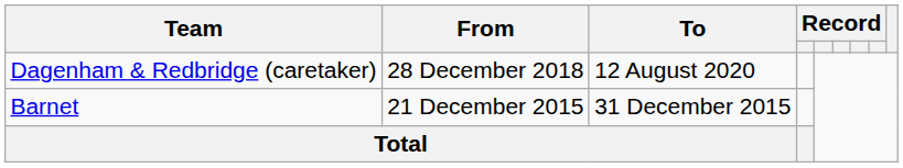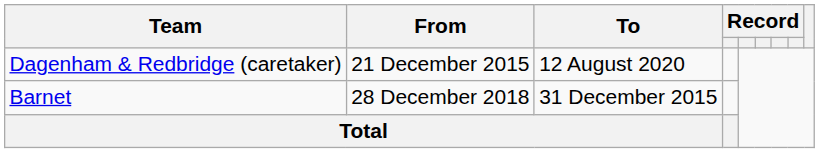Dagenham & Redbridge (caretaker) | From: 28 December 2018 -> 21 December 2015
Barnet | From: 21 December 2015 -> 28 December 2018
